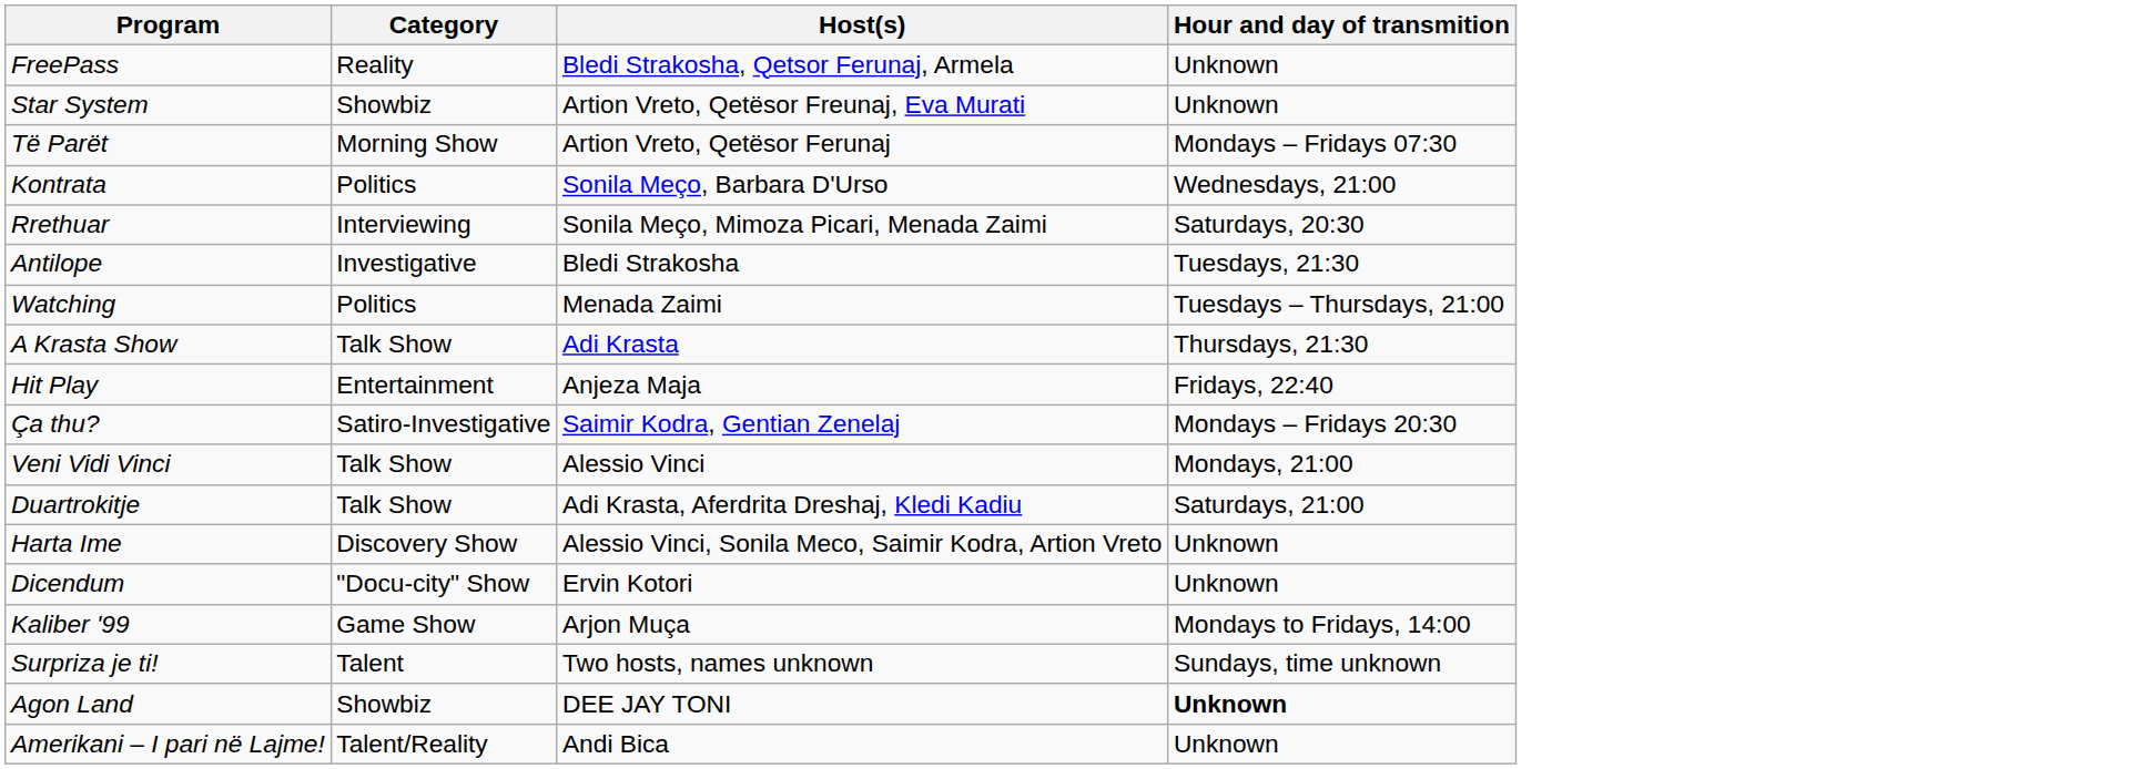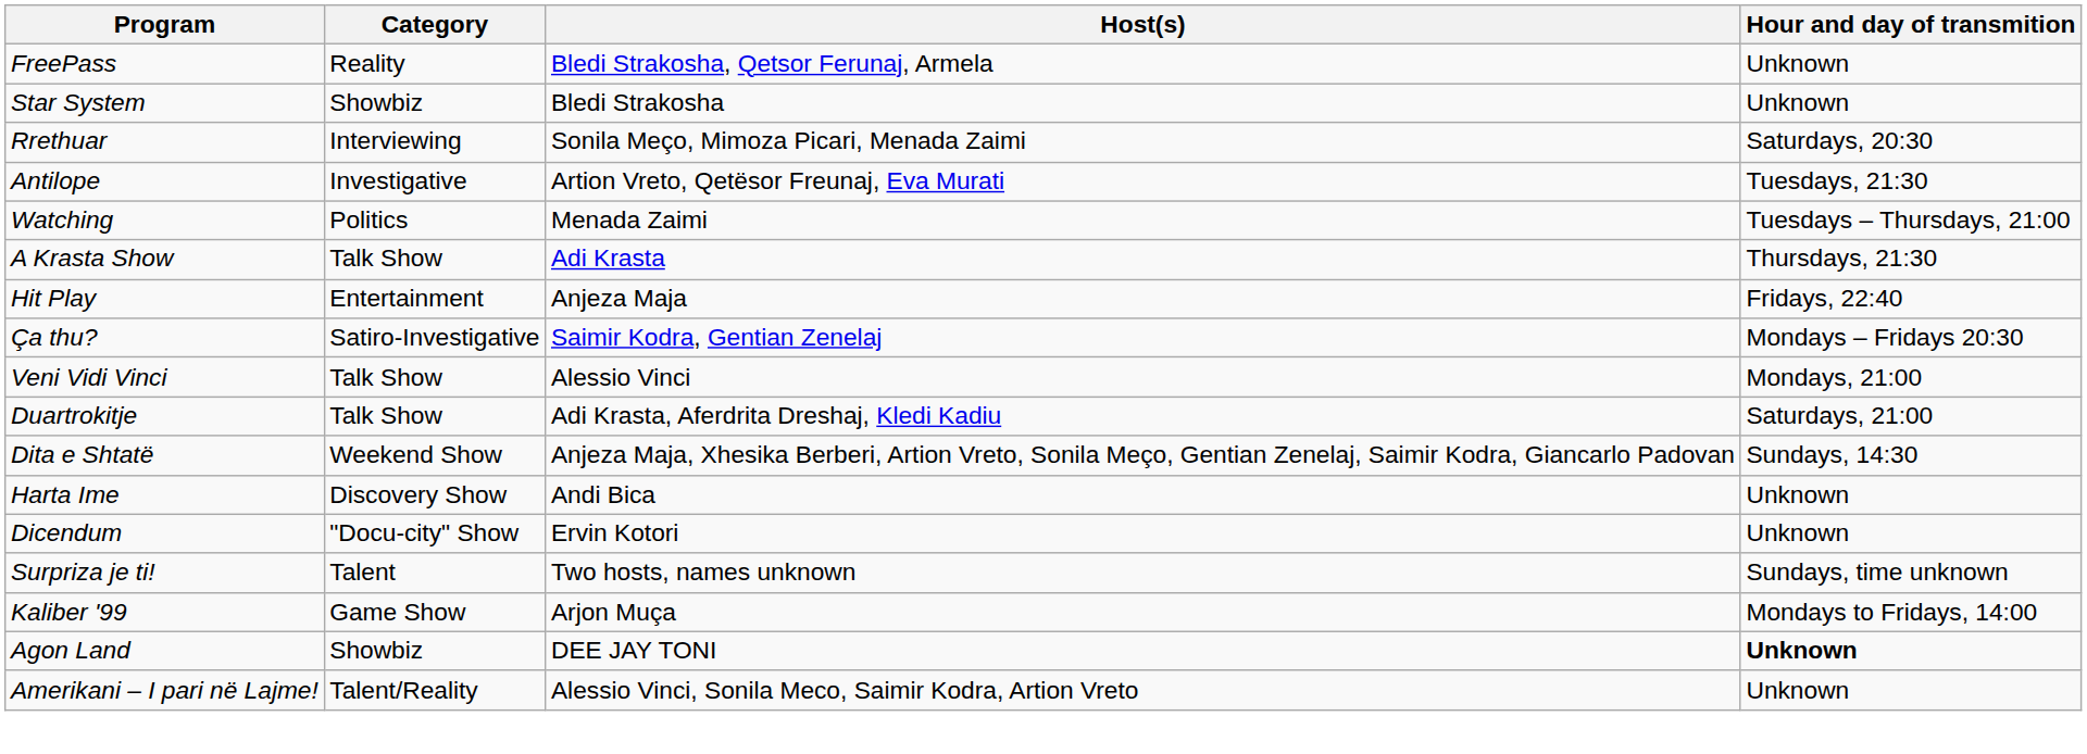Star System | Host(s): Artion Vreto, Qetësor Freunaj, Eva Murati -> Bledi Strakosha
- row: Të Parët | Morning Show | Artion Vreto, Qetësor Ferunaj | Mondays – Fridays 07:30
- row: Kontrata | Politics | Sonila Meço, Barbara D'Urso | Wednesdays, 21:00
Antilope | Host(s): Bledi Strakosha -> Artion Vreto, Qetësor Freunaj, Eva Murati
+ row: Dita e Shtatë | Weekend Show | Anjeza Maja, Xhesika Berberi, Artion Vreto, Sonila Meço, Gentian Zenelaj, Saimir Kodra, Giancarlo Padovan | Sundays, 14:30
Harta Ime | Host(s): Alessio Vinci, Sonila Meco, Saimir Kodra, Artion Vreto -> Andi Bica
rows swapped: Kaliber '99 <-> Surpriza je ti!
Amerikani – I pari në Lajme! | Host(s): Andi Bica -> Alessio Vinci, Sonila Meco, Saimir Kodra, Artion Vreto
